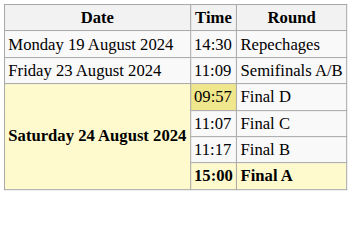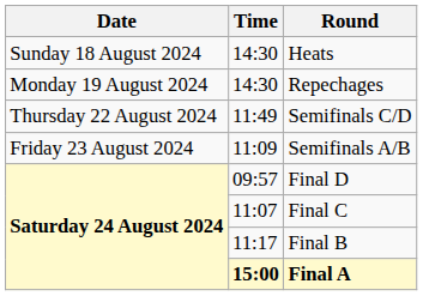+ row: Sunday 18 August 2024 | 14:30 | Heats
+ row: Thursday 22 August 2024 | 11:49 | Semifinals C/D
Final D | Time: khaki background -> no background
